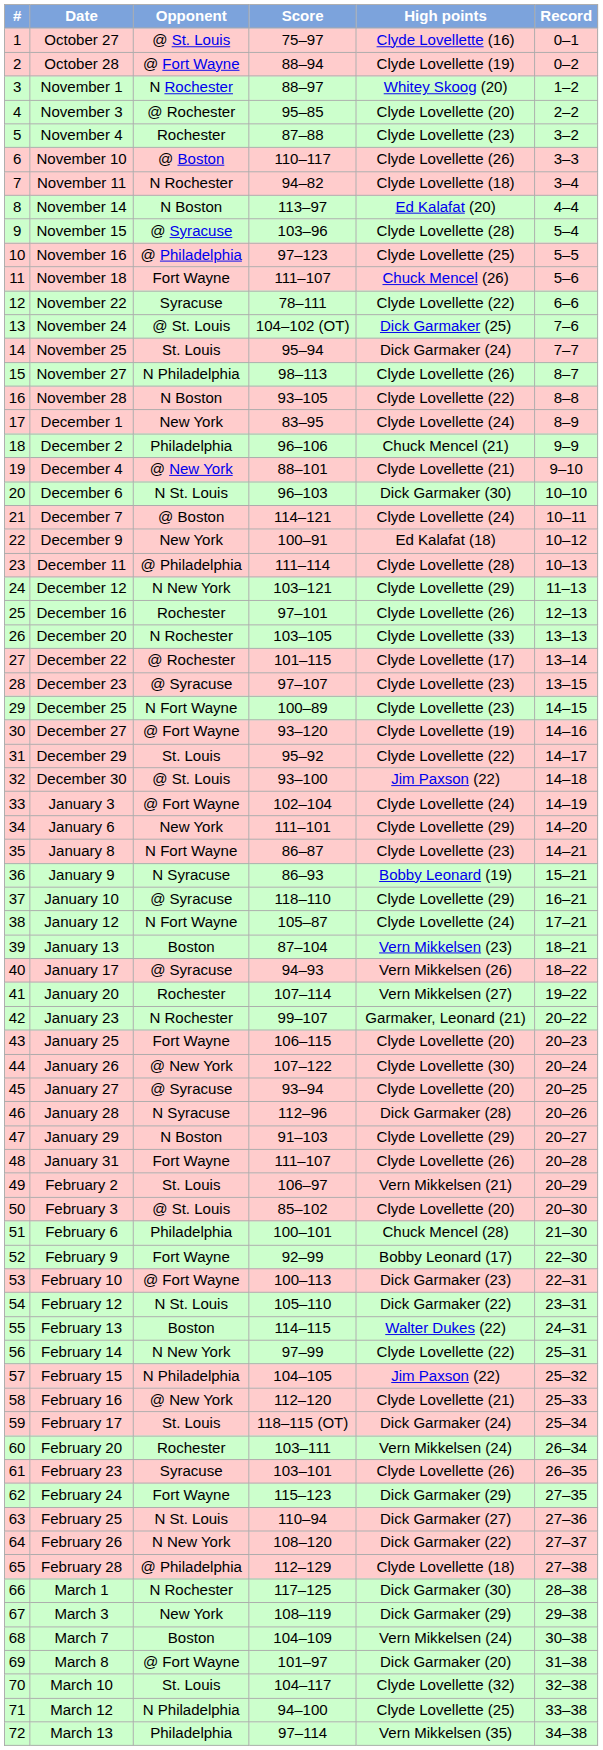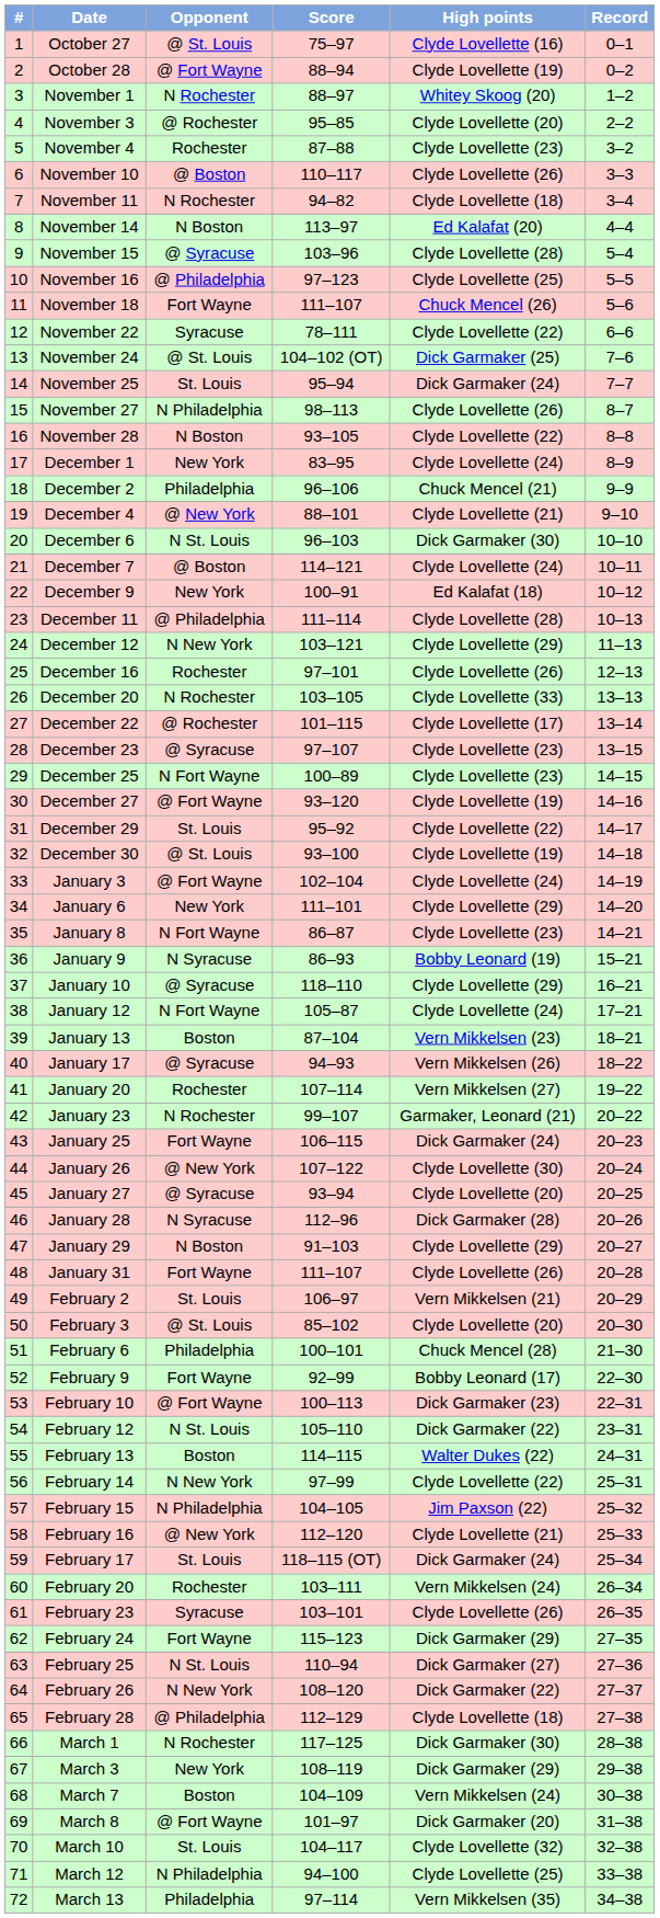December 30 | High points: Jim Paxson (22) -> Clyde Lovellette (19)
January 25 | High points: Clyde Lovellette (20) -> Dick Garmaker (24)
